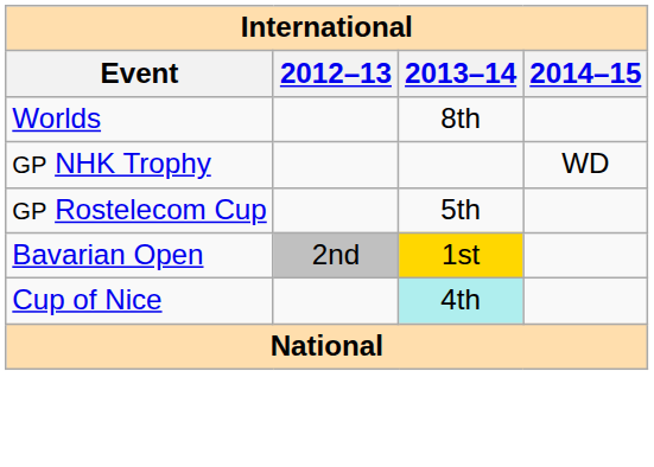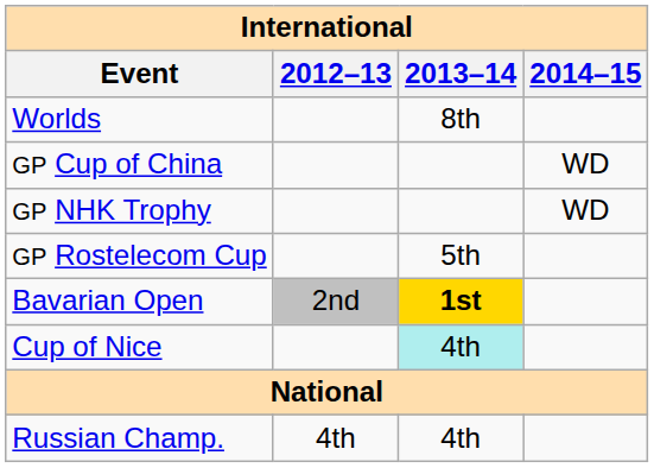+ row: GP Cup of China | WD
Bavarian Open | 2013–14: normal -> bold
+ row: Russian Champ. | 4th | 4th
